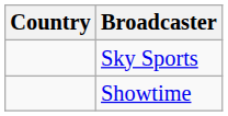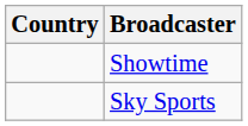rows swapped: Sky Sports <-> Showtime
